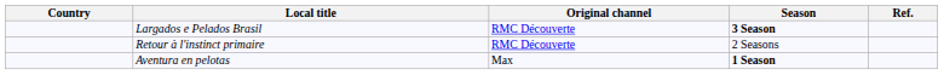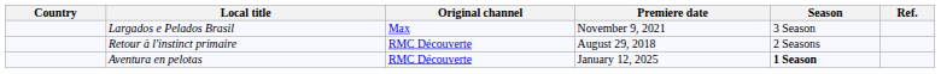+ column: Premiere date | November 9, 2021 | August 29, 2018 | January 12, 2025
Largados e Pelados Brasil | Original channel: RMC Découverte -> Max
Largados e Pelados Brasil | Season: bold -> normal
Aventura en pelotas | Original channel: Max -> RMC Découverte
